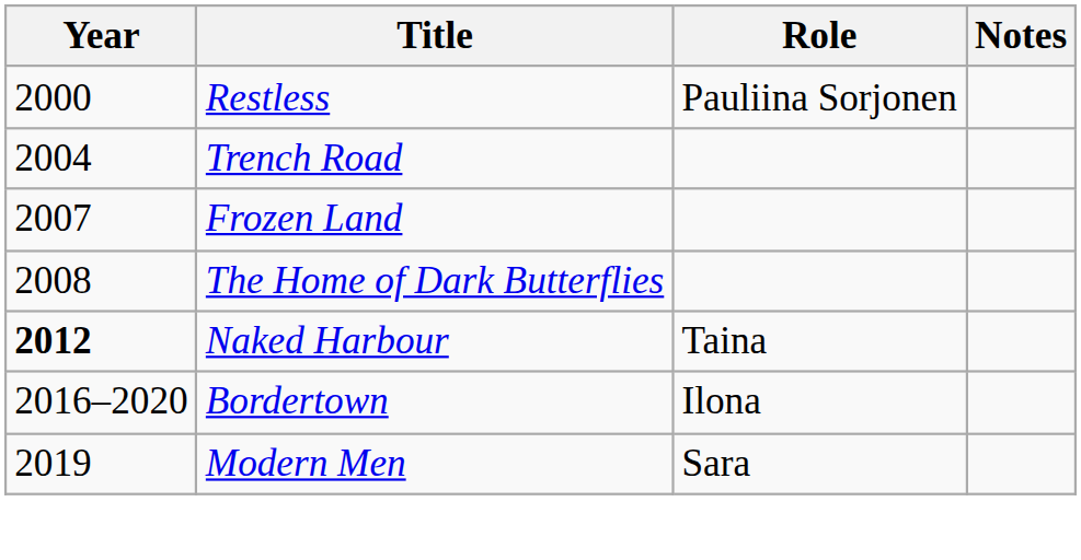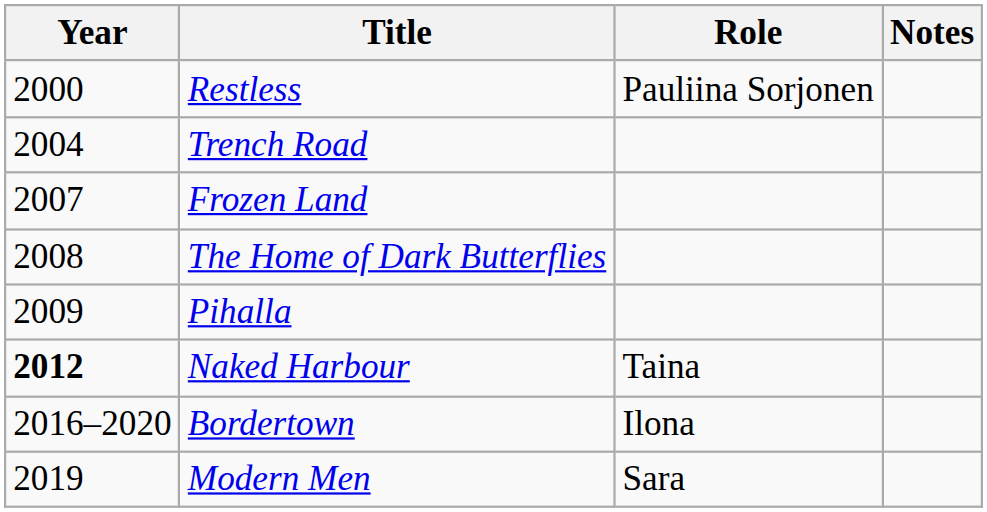+ row: 2009 | Pihalla
